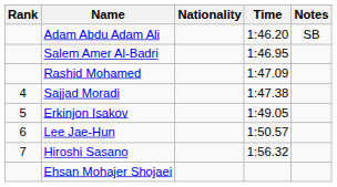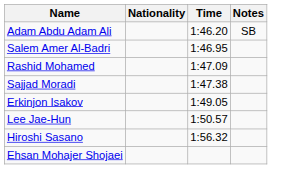- column: Rank | 4 | 5 | 6 | 7
